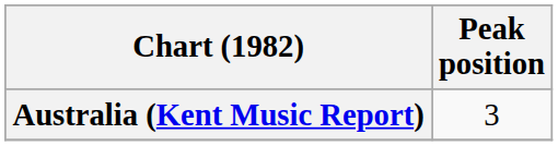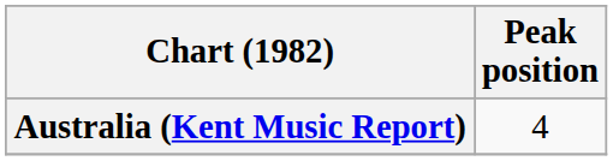Australia (Kent Music Report) | Peak position: 3 -> 4
